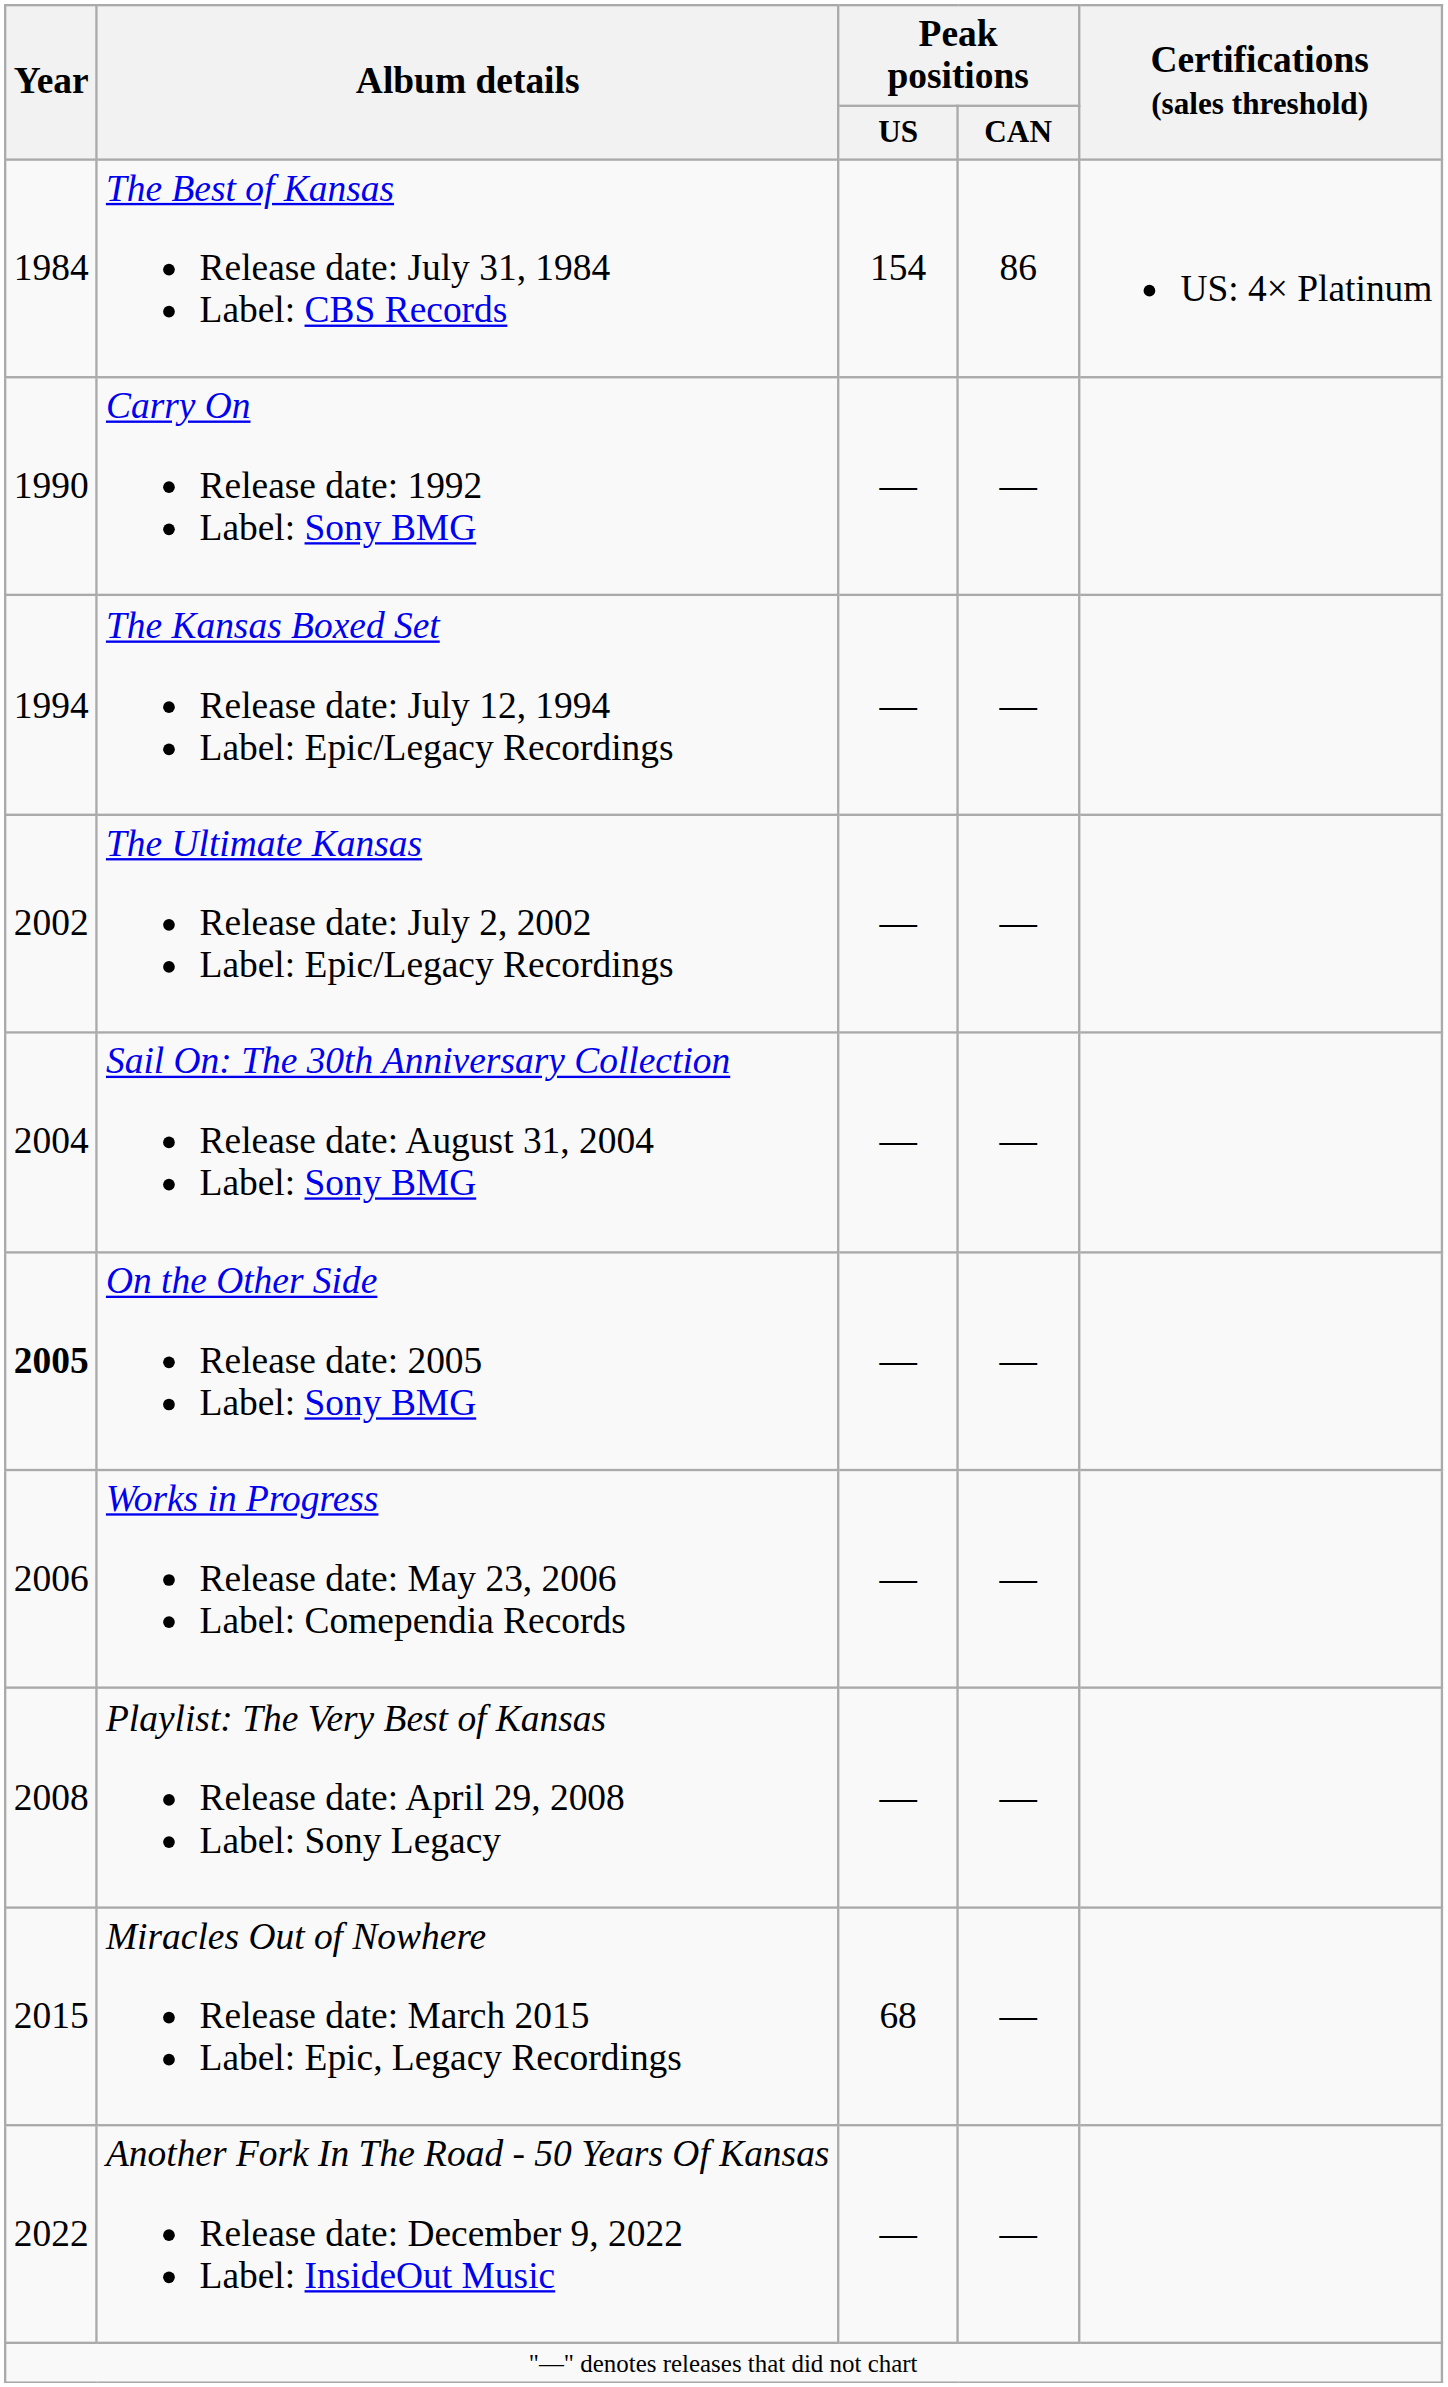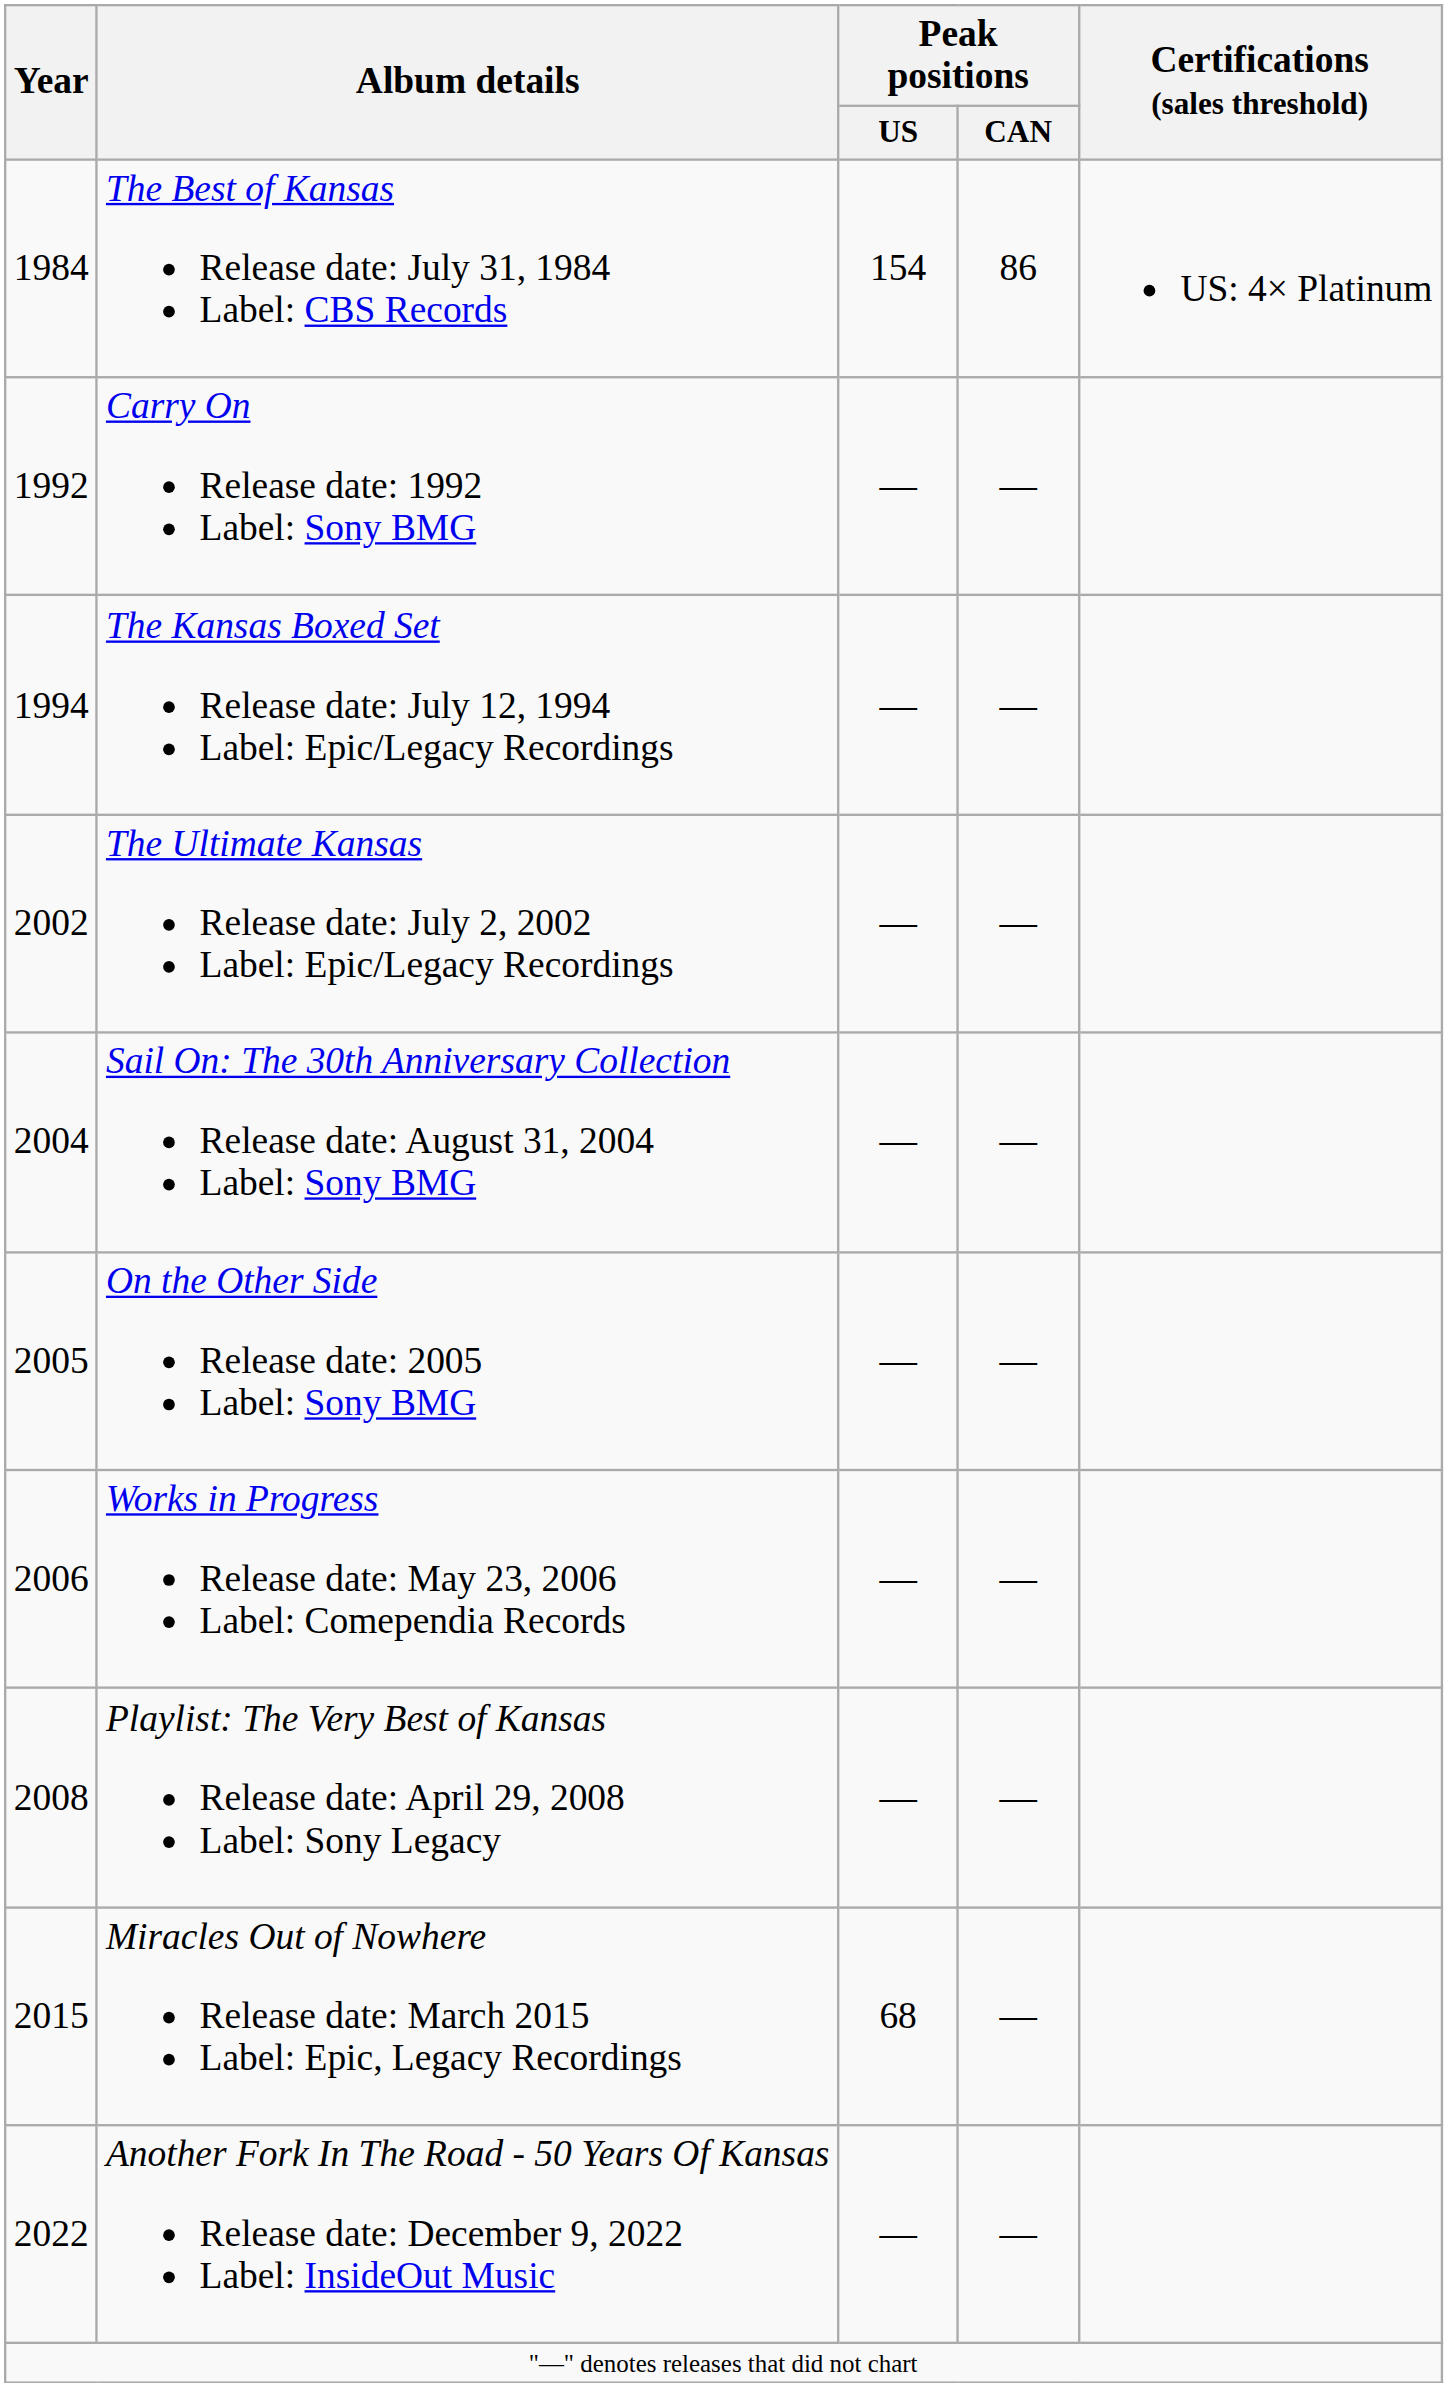Carry On Release date: 1992 Label: Sony BMG | Year: 1990 -> 1992
On the Other Side Release date: 2005 Label: Sony BMG | Year: bold -> normal
